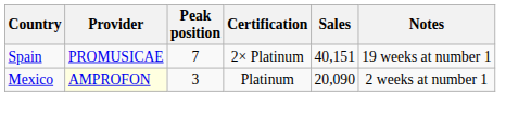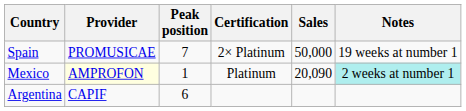Spain | Sales: 40,151 -> 50,000
Mexico | Peak position: 3 -> 1
Mexico | Notes: no background -> paleturquoise background
+ row: Argentina | CAPIF | 6
